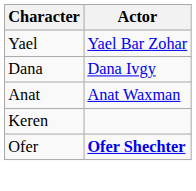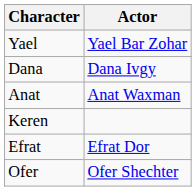+ row: Efrat | Efrat Dor
Ofer | Actor: bold -> normal
